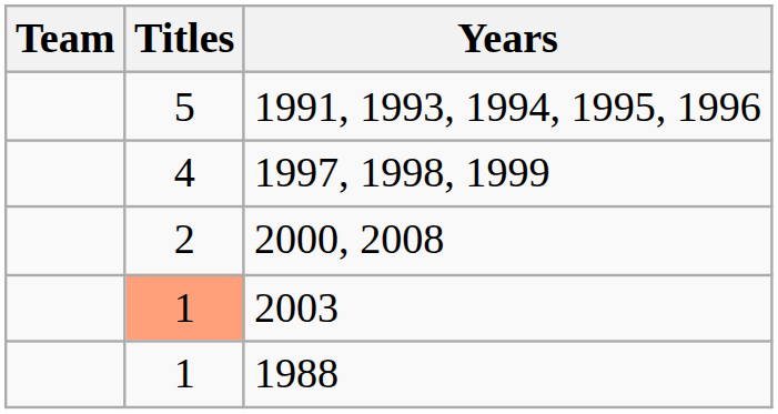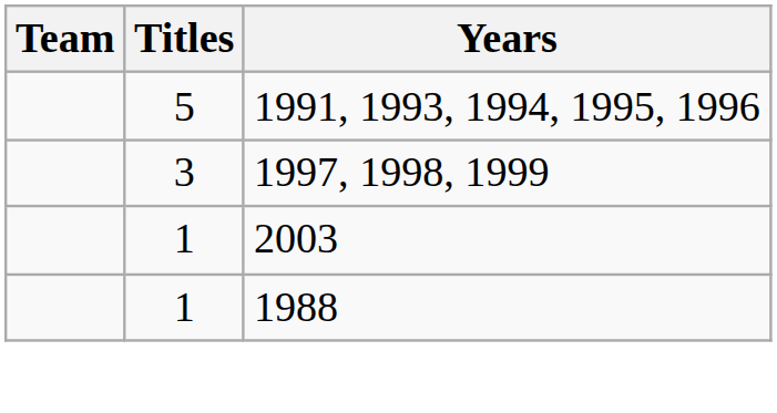1997, 1998, 1999 | Titles: 4 -> 3
- row: 2 | 2000, 2008
2003 | Titles: lightsalmon background -> no background
